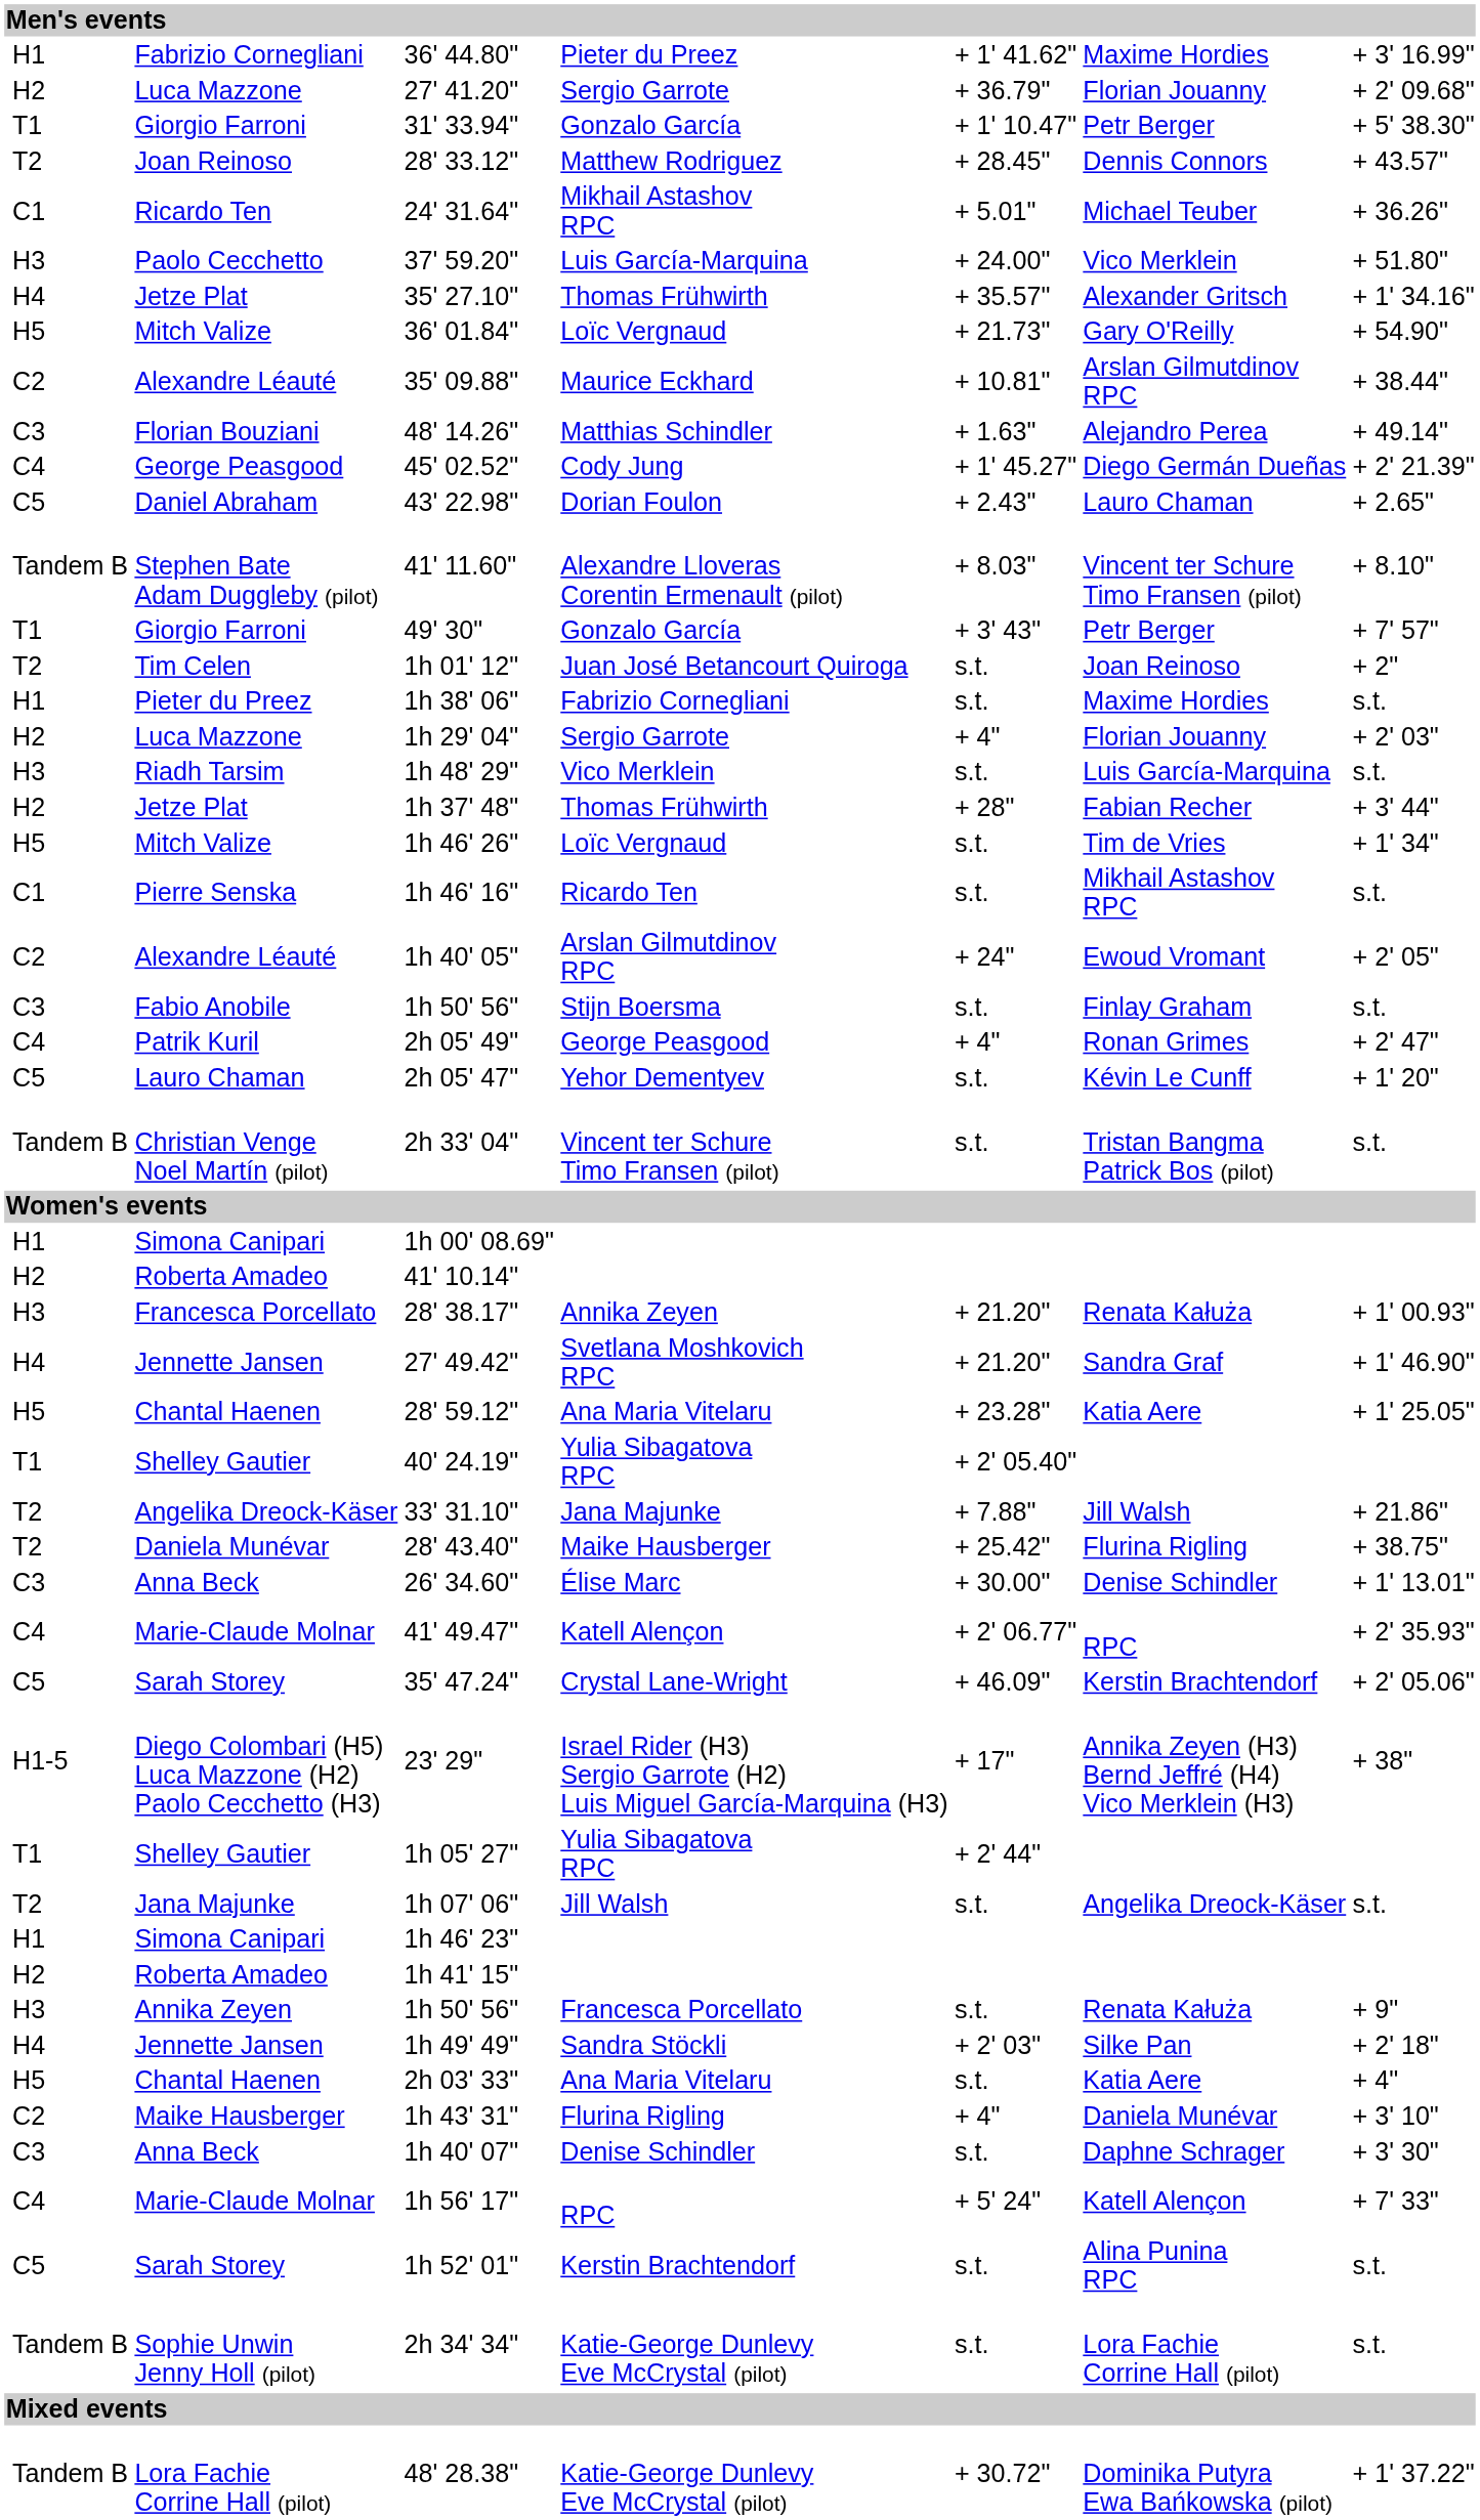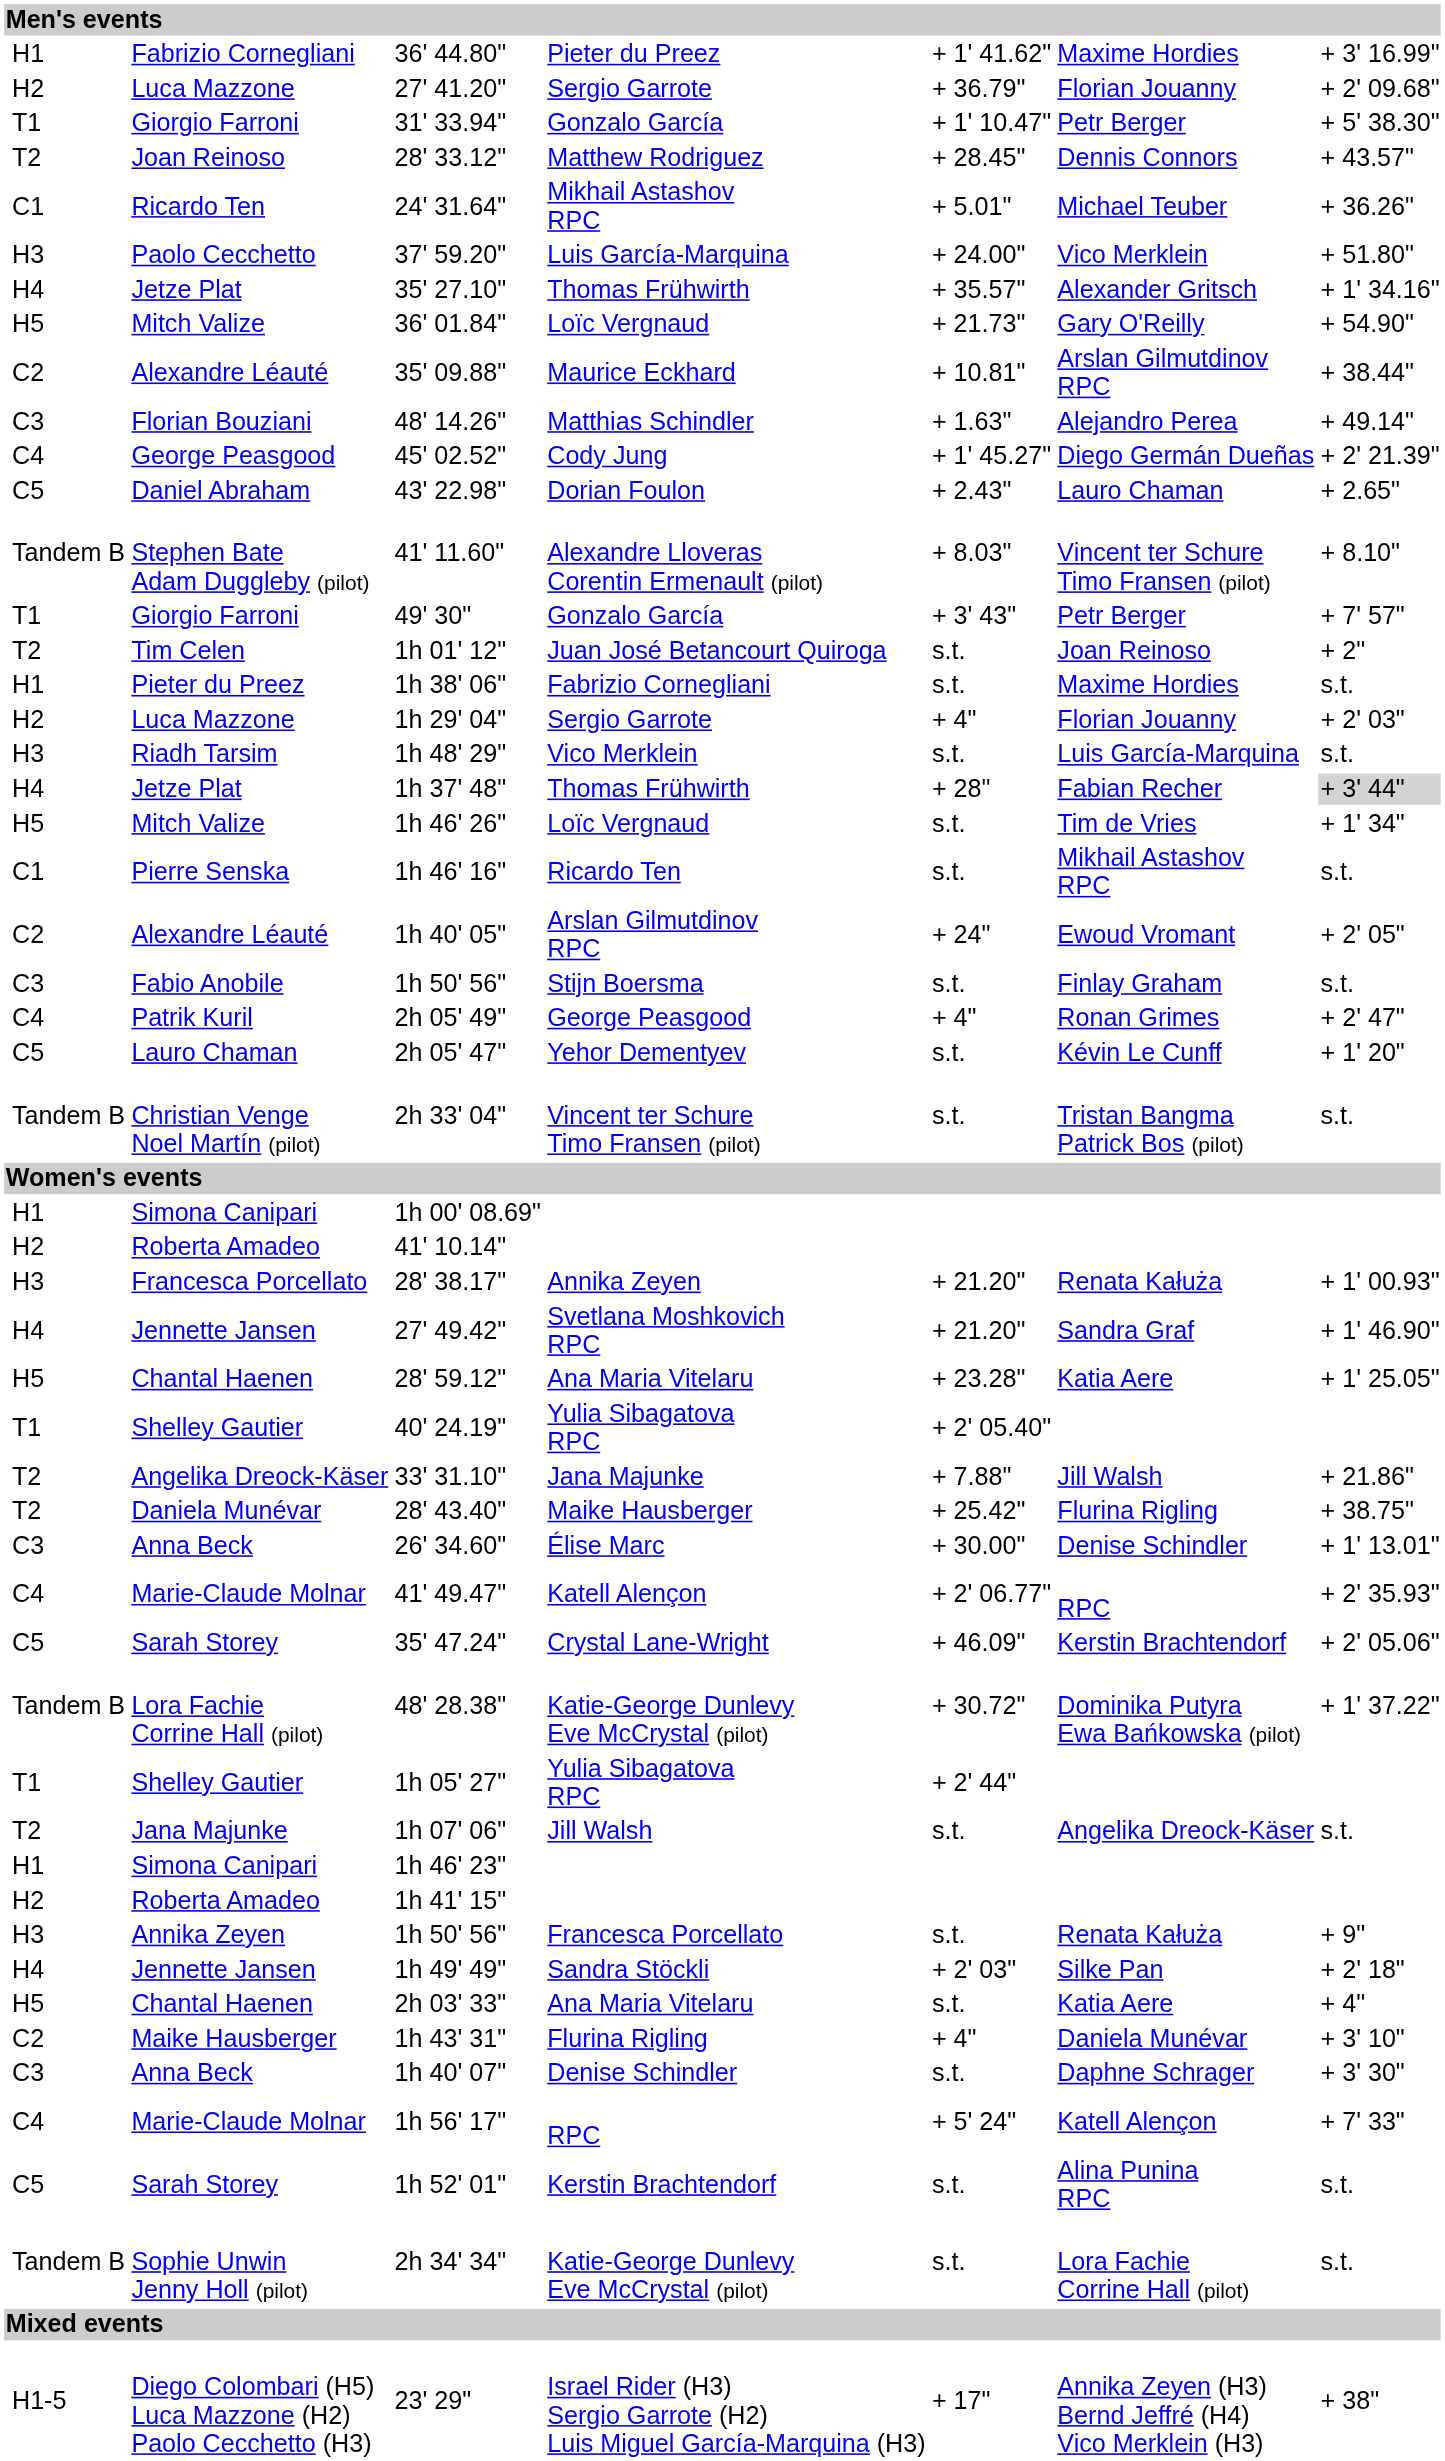1h 37' 48" | column 2: H2 -> H4
1h 37' 48" | column 8: no background -> lightgrey background
rows swapped: 48' 28.38" <-> 23' 29"
